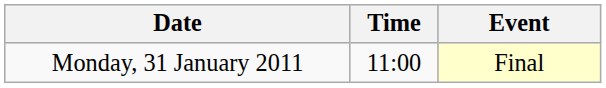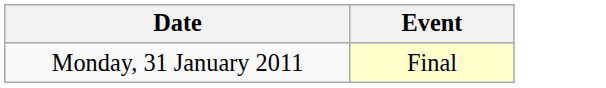- column: Time | 11:00
